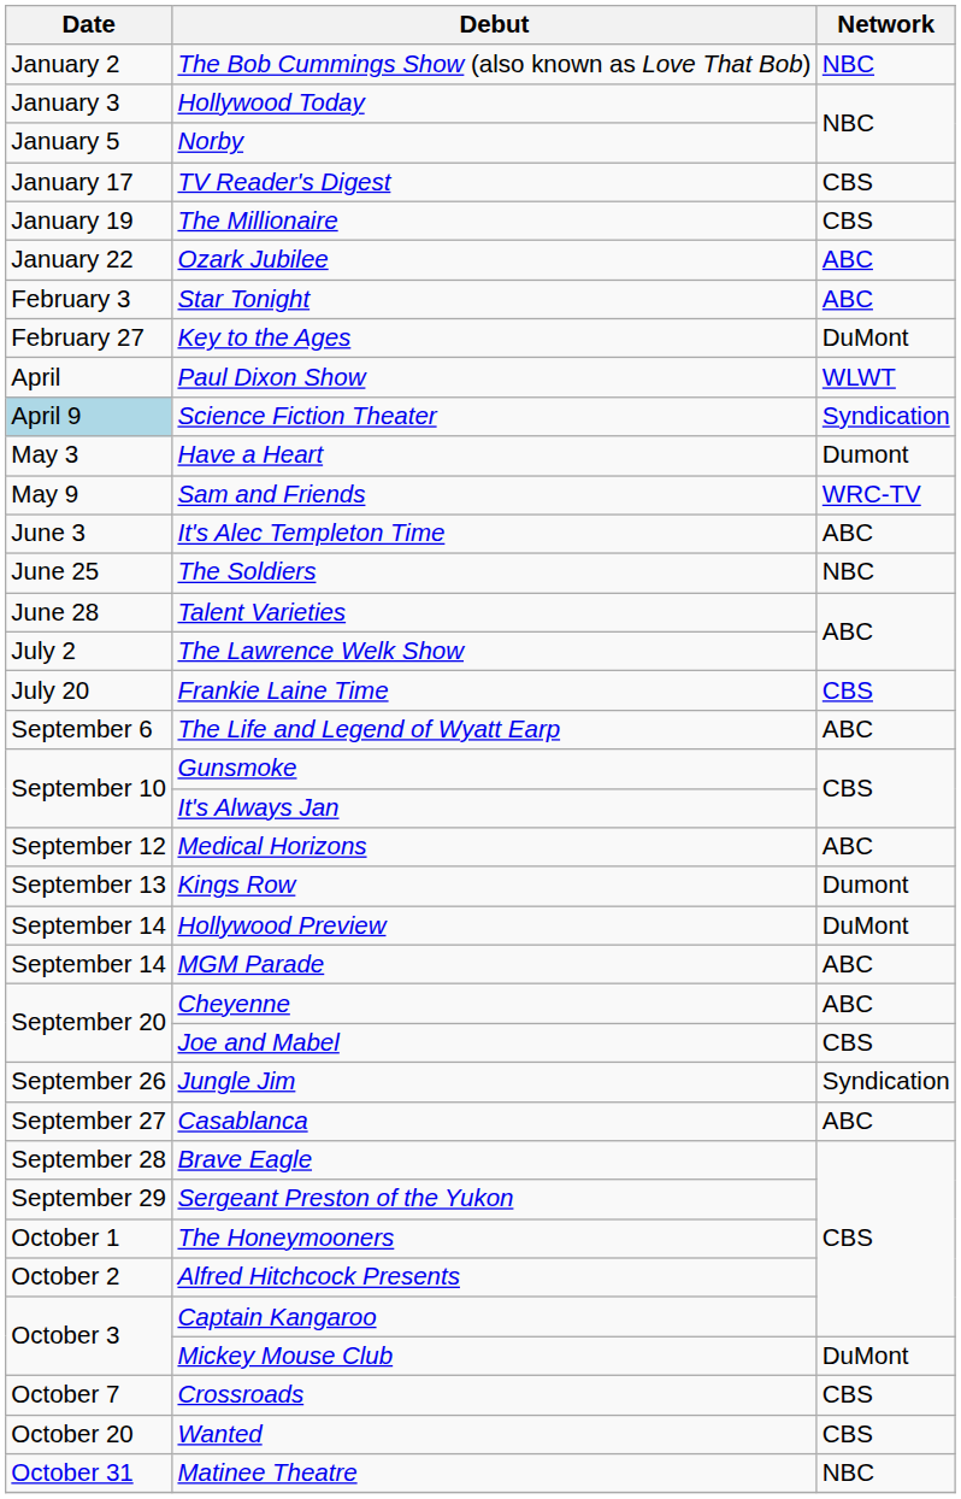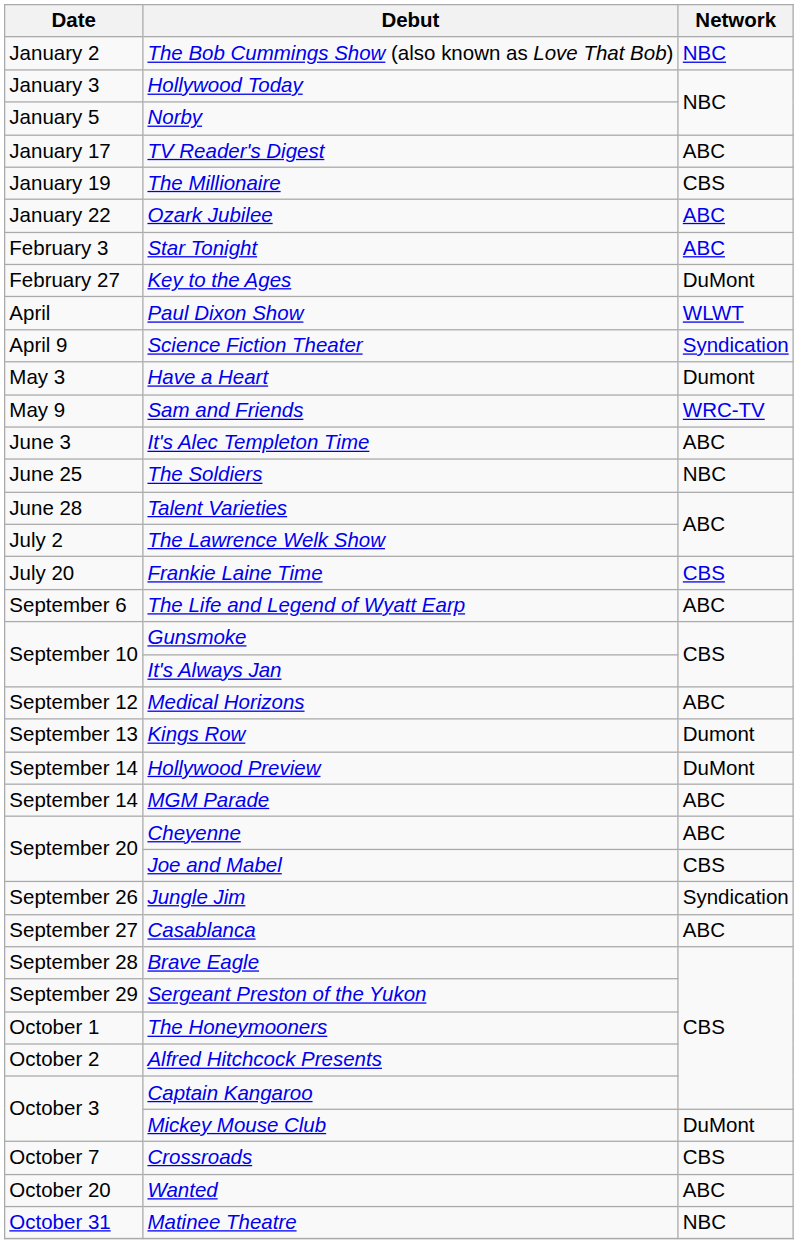TV Reader's Digest | Network: CBS -> ABC
Science Fiction Theater | Date: lightblue background -> no background
Wanted | Network: CBS -> ABC
